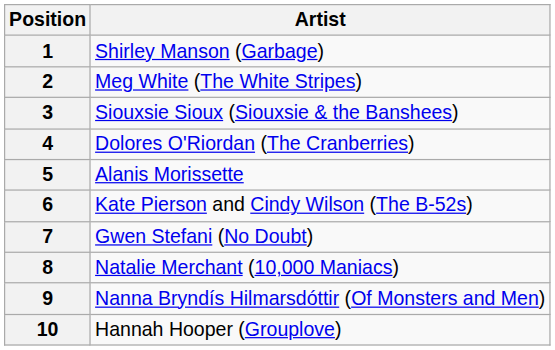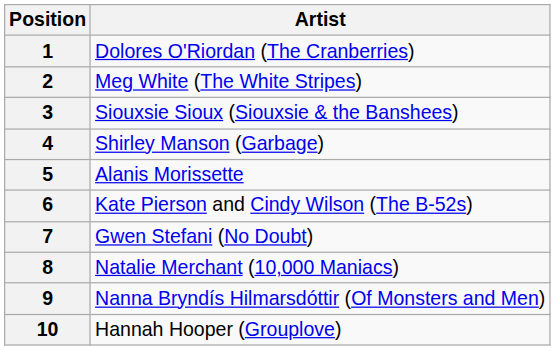1 | Artist: Shirley Manson (Garbage) -> Dolores O'Riordan (The Cranberries)
4 | Artist: Dolores O'Riordan (The Cranberries) -> Shirley Manson (Garbage)
